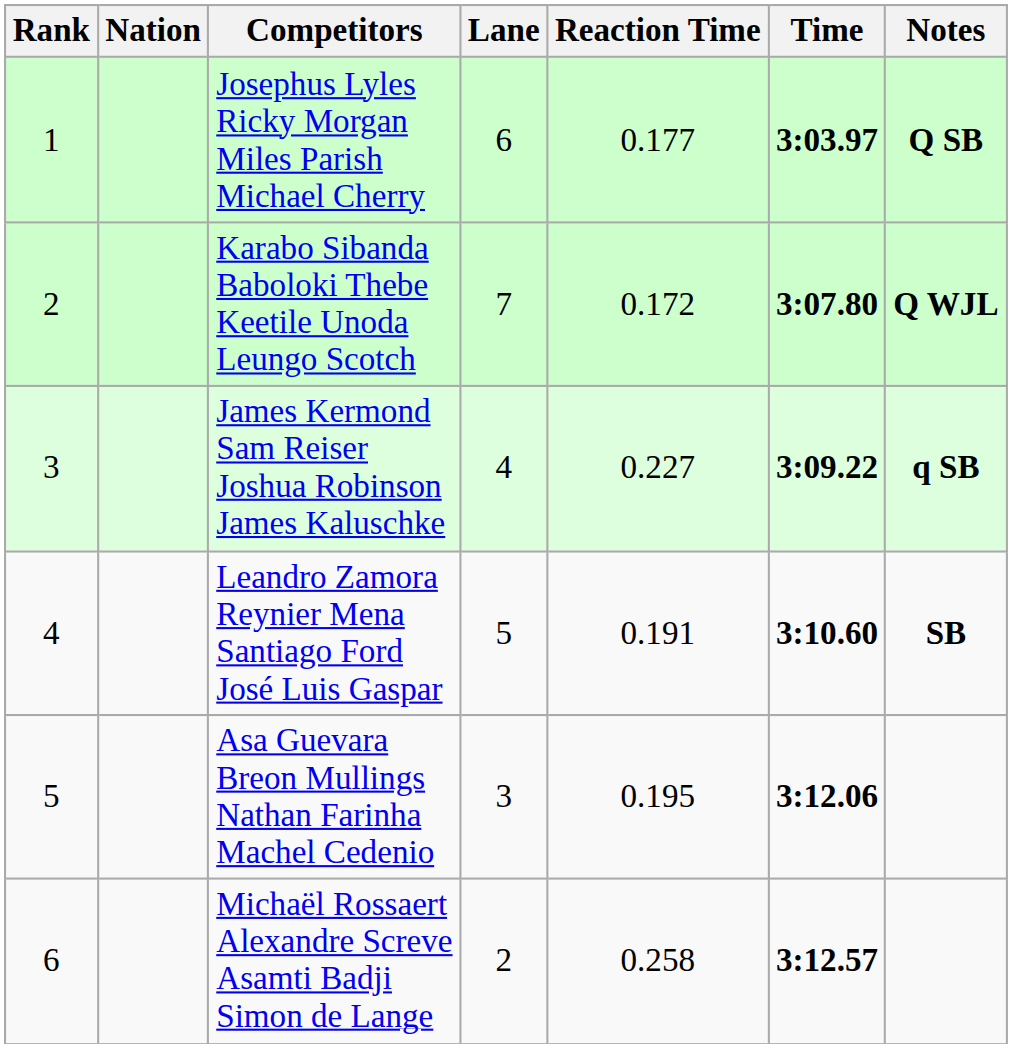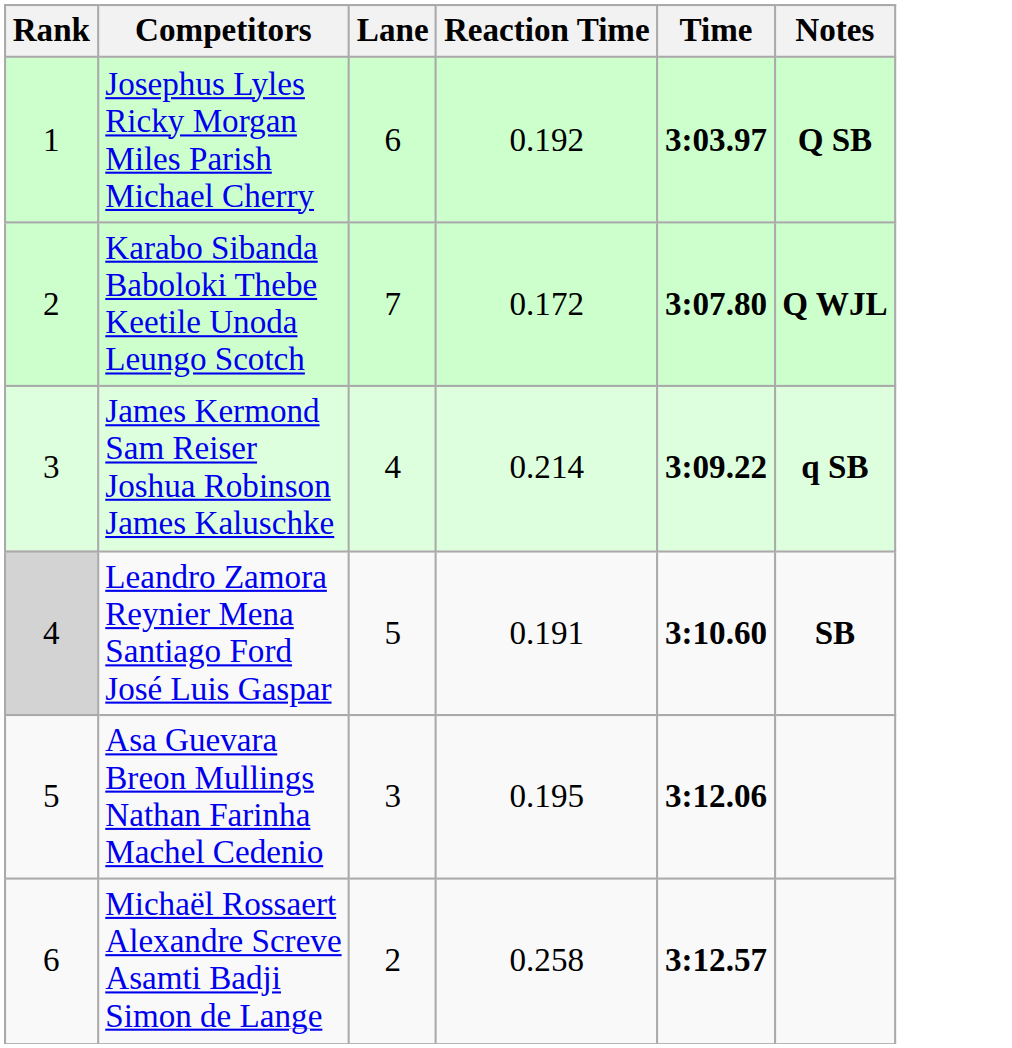- column: Nation
Josephus Lyles Ricky Morgan Miles Parish Michael Cherry | Reaction Time: 0.177 -> 0.192
James Kermond Sam Reiser Joshua Robinson James Kaluschke | Reaction Time: 0.227 -> 0.214
Leandro Zamora Reynier Mena Santiago Ford José Luis Gaspar | Rank: no background -> lightgrey background
